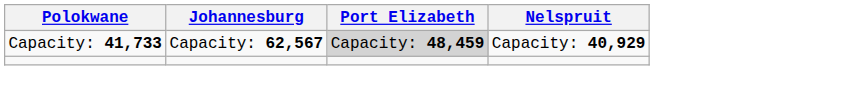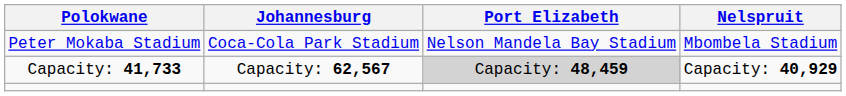+ row: Peter Mokaba Stadium | Coca-Cola Park Stadium | Nelson Mandela Bay Stadium | Mbombela Stadium
